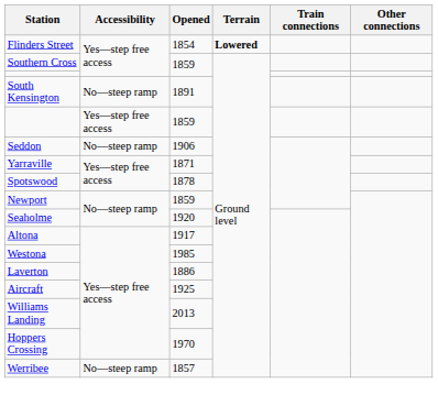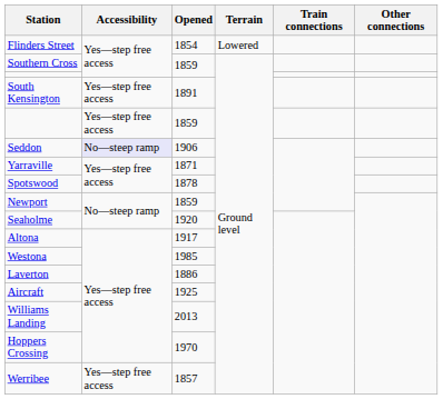Flinders Street | Terrain: bold -> normal
South Kensington | Accessibility: No—steep ramp -> Yes—step free access
Seddon | Accessibility: no background -> lavender background
Werribee | Accessibility: No—steep ramp -> Yes—step free access
